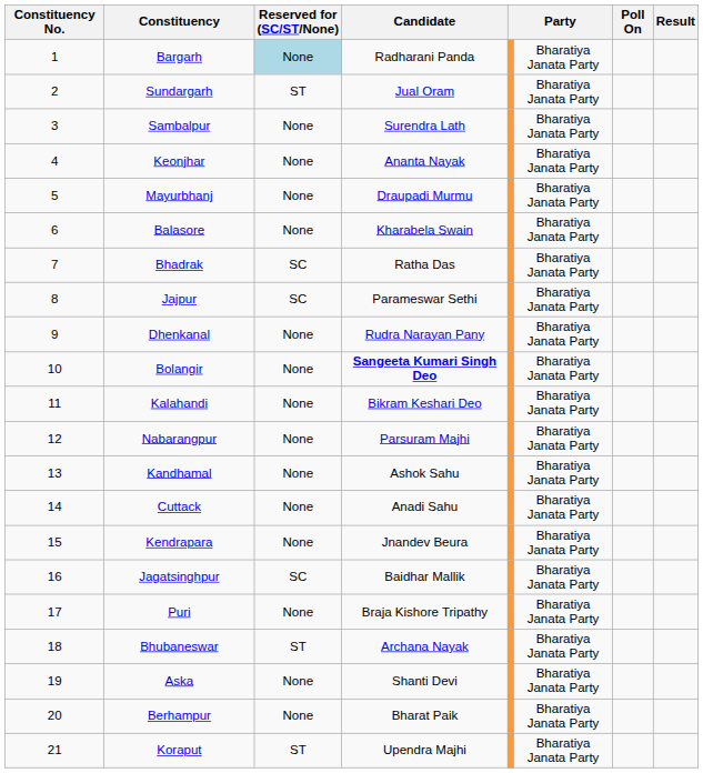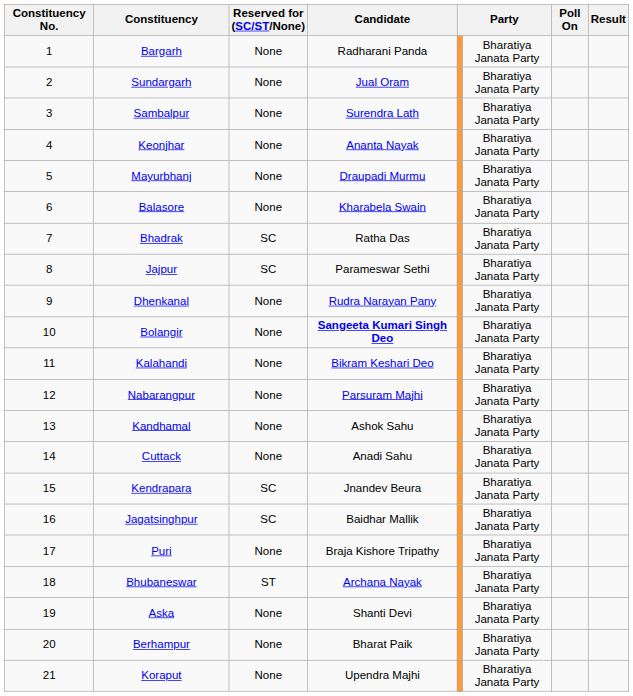Bargarh | Reserved for (SC/ST/None): lightblue background -> no background
Sundargarh | Reserved for (SC/ST/None): ST -> None
Kendrapara | Reserved for (SC/ST/None): None -> SC
Koraput | Reserved for (SC/ST/None): ST -> None
